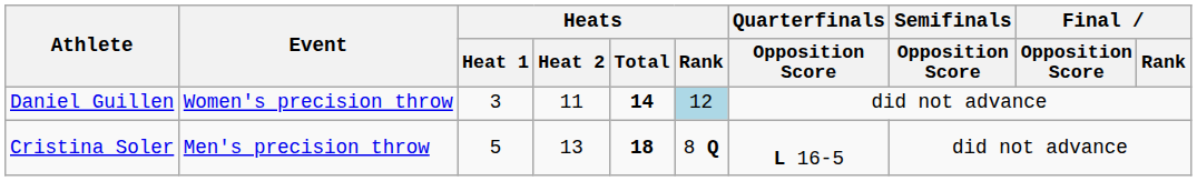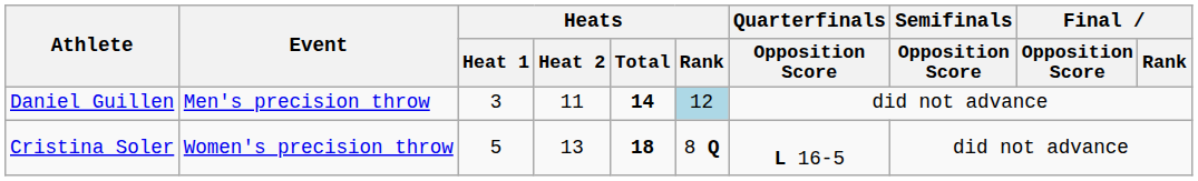Daniel Guillen | Event: Women's precision throw -> Men's precision throw
Cristina Soler | Event: Men's precision throw -> Women's precision throw
